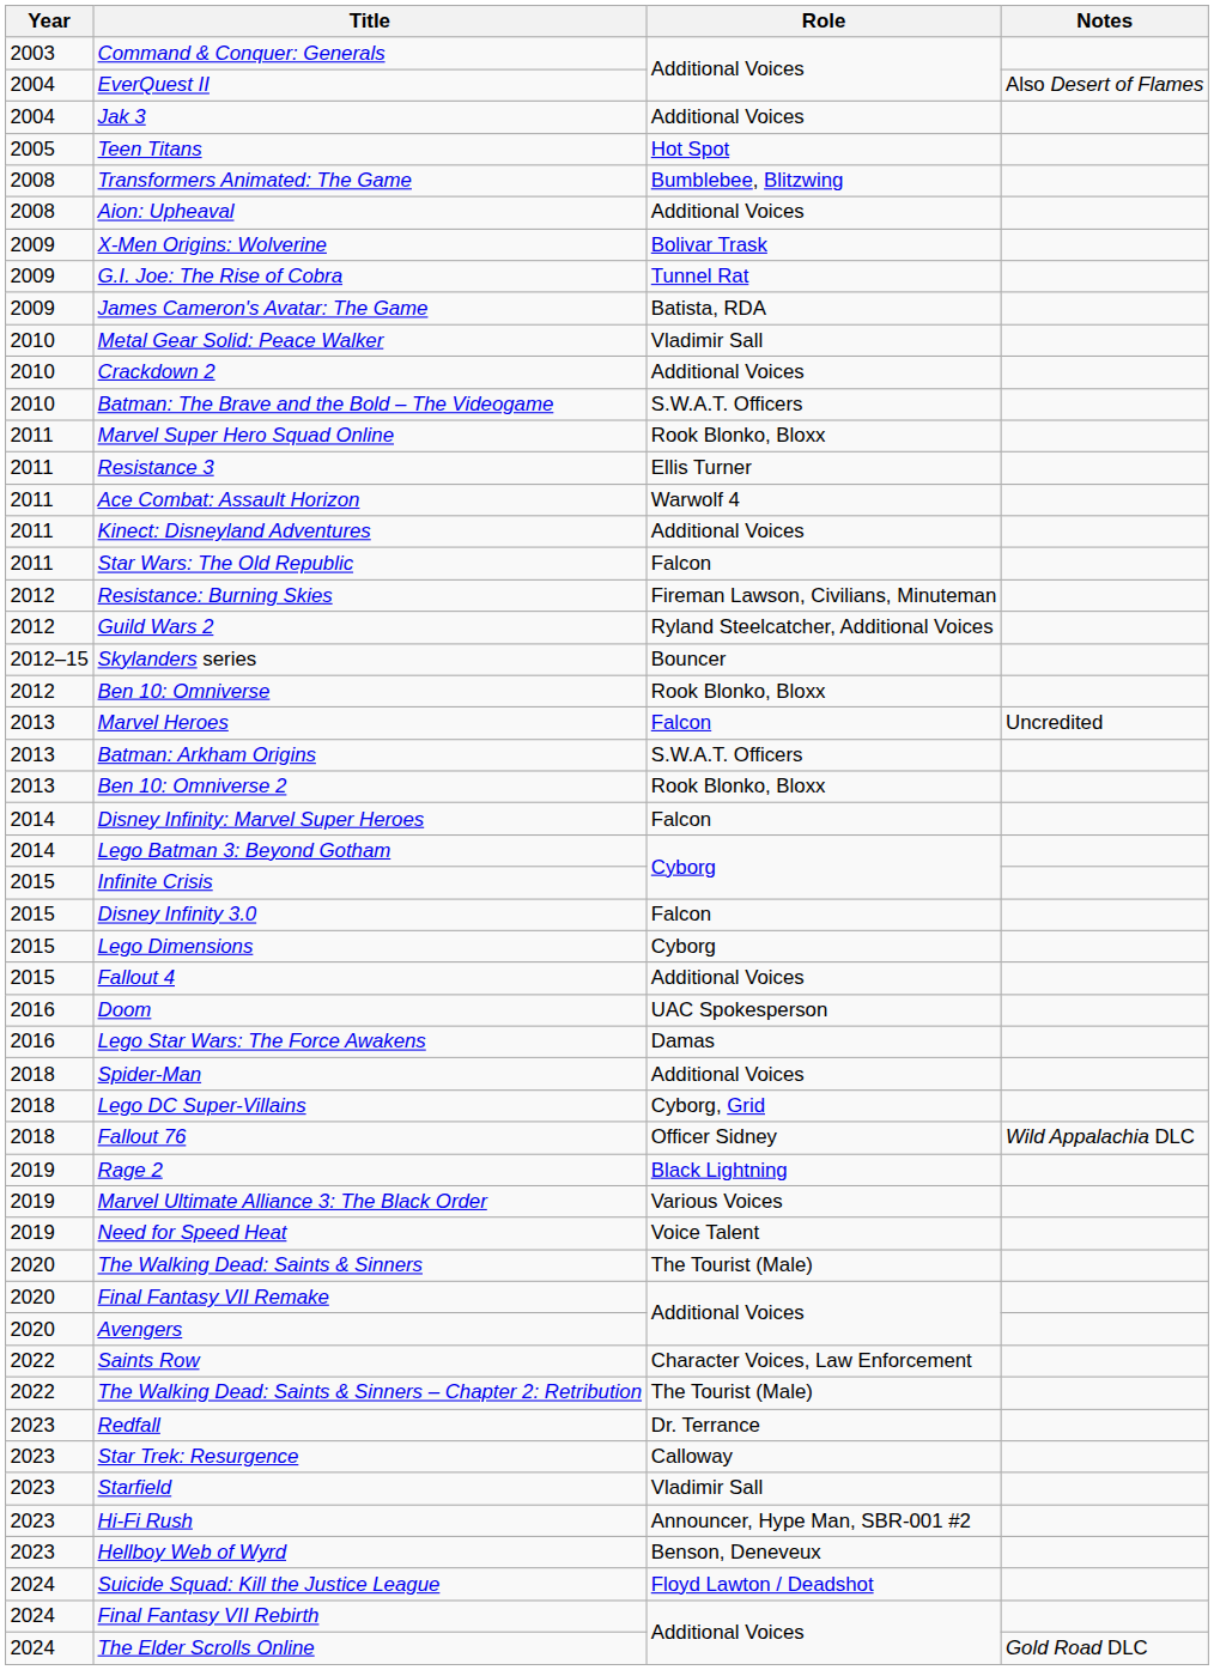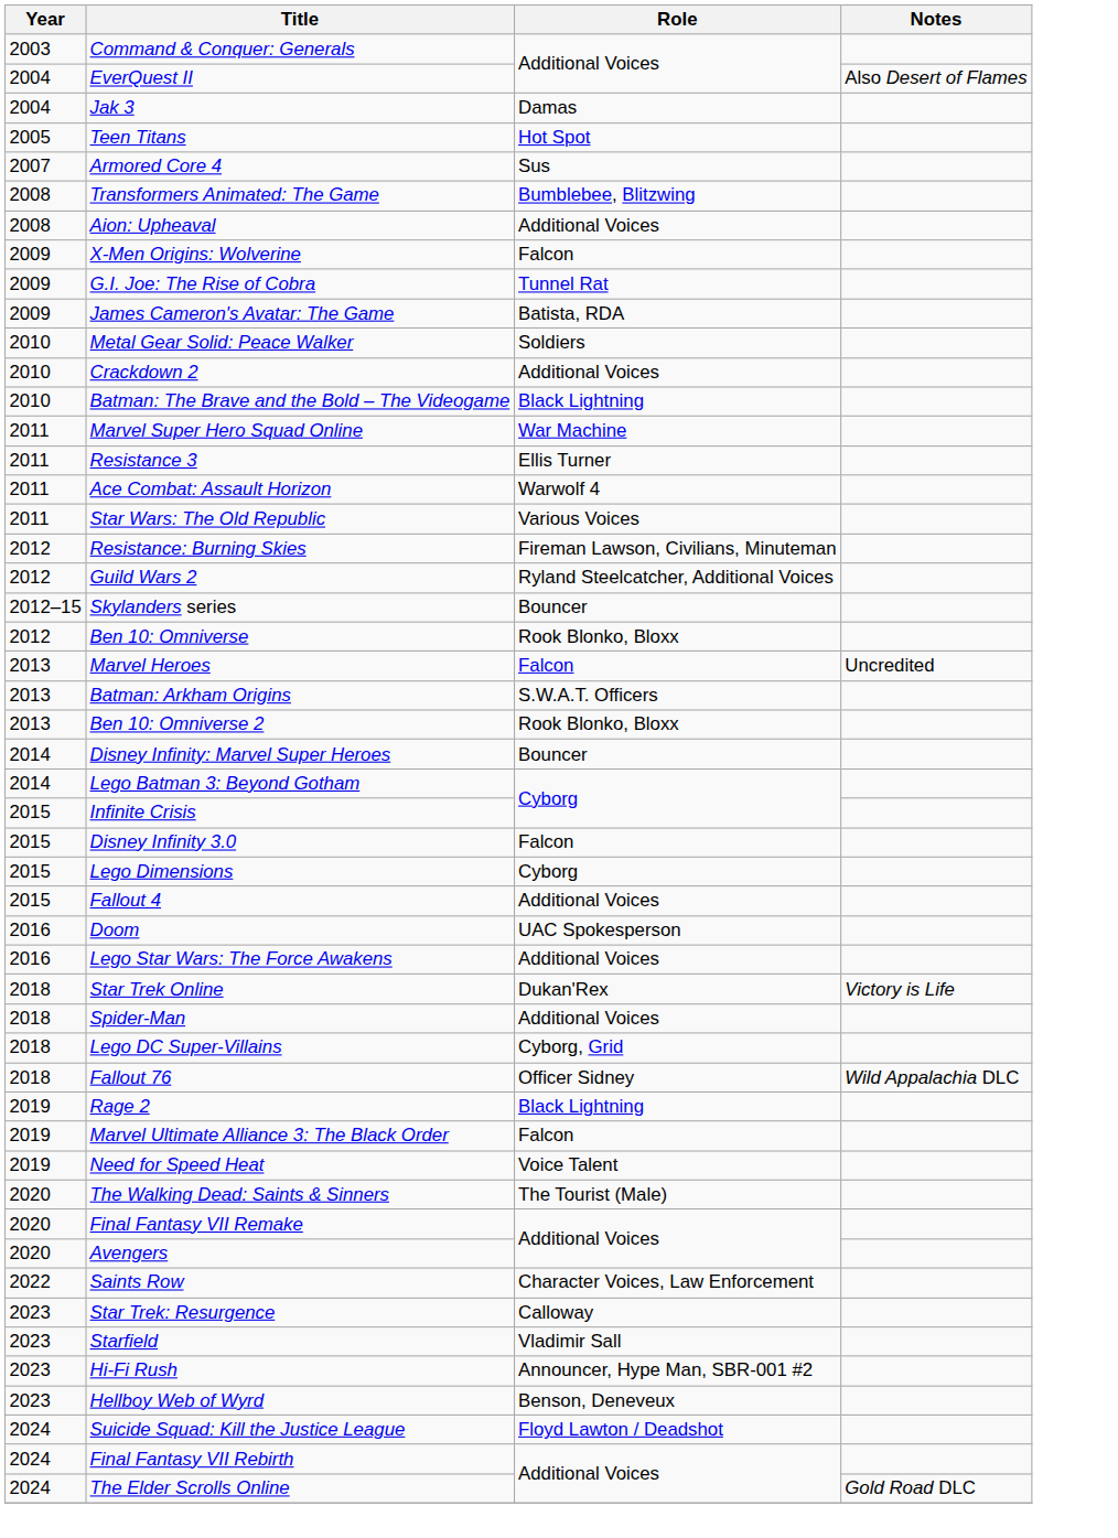Jak 3 | Role: Additional Voices -> Damas
+ row: 2007 | Armored Core 4 | Sus
X-Men Origins: Wolverine | Role: Bolivar Trask -> Falcon
Metal Gear Solid: Peace Walker | Role: Vladimir Sall -> Soldiers
Batman: The Brave and the Bold – The Videogame | Role: S.W.A.T. Officers -> Black Lightning
Marvel Super Hero Squad Online | Role: Rook Blonko, Bloxx -> War Machine
- row: 2011 | Kinect: Disneyland Adventures | Additional Voices
Star Wars: The Old Republic | Role: Falcon -> Various Voices
Disney Infinity: Marvel Super Heroes | Role: Falcon -> Bouncer
Lego Star Wars: The Force Awakens | Role: Damas -> Additional Voices
+ row: 2018 | Star Trek Online | Dukan'Rex | Victory is Life
Marvel Ultimate Alliance 3: The Black Order | Role: Various Voices -> Falcon
- row: 2022 | The Walking Dead: Saints & Sinners – Chapter 2: Retribution | The Tourist (Male)
- row: 2023 | Redfall | Dr. Terrance
